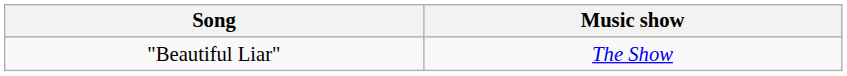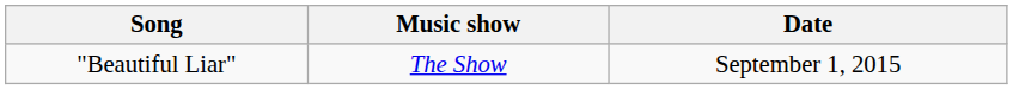+ column: Date | September 1, 2015
